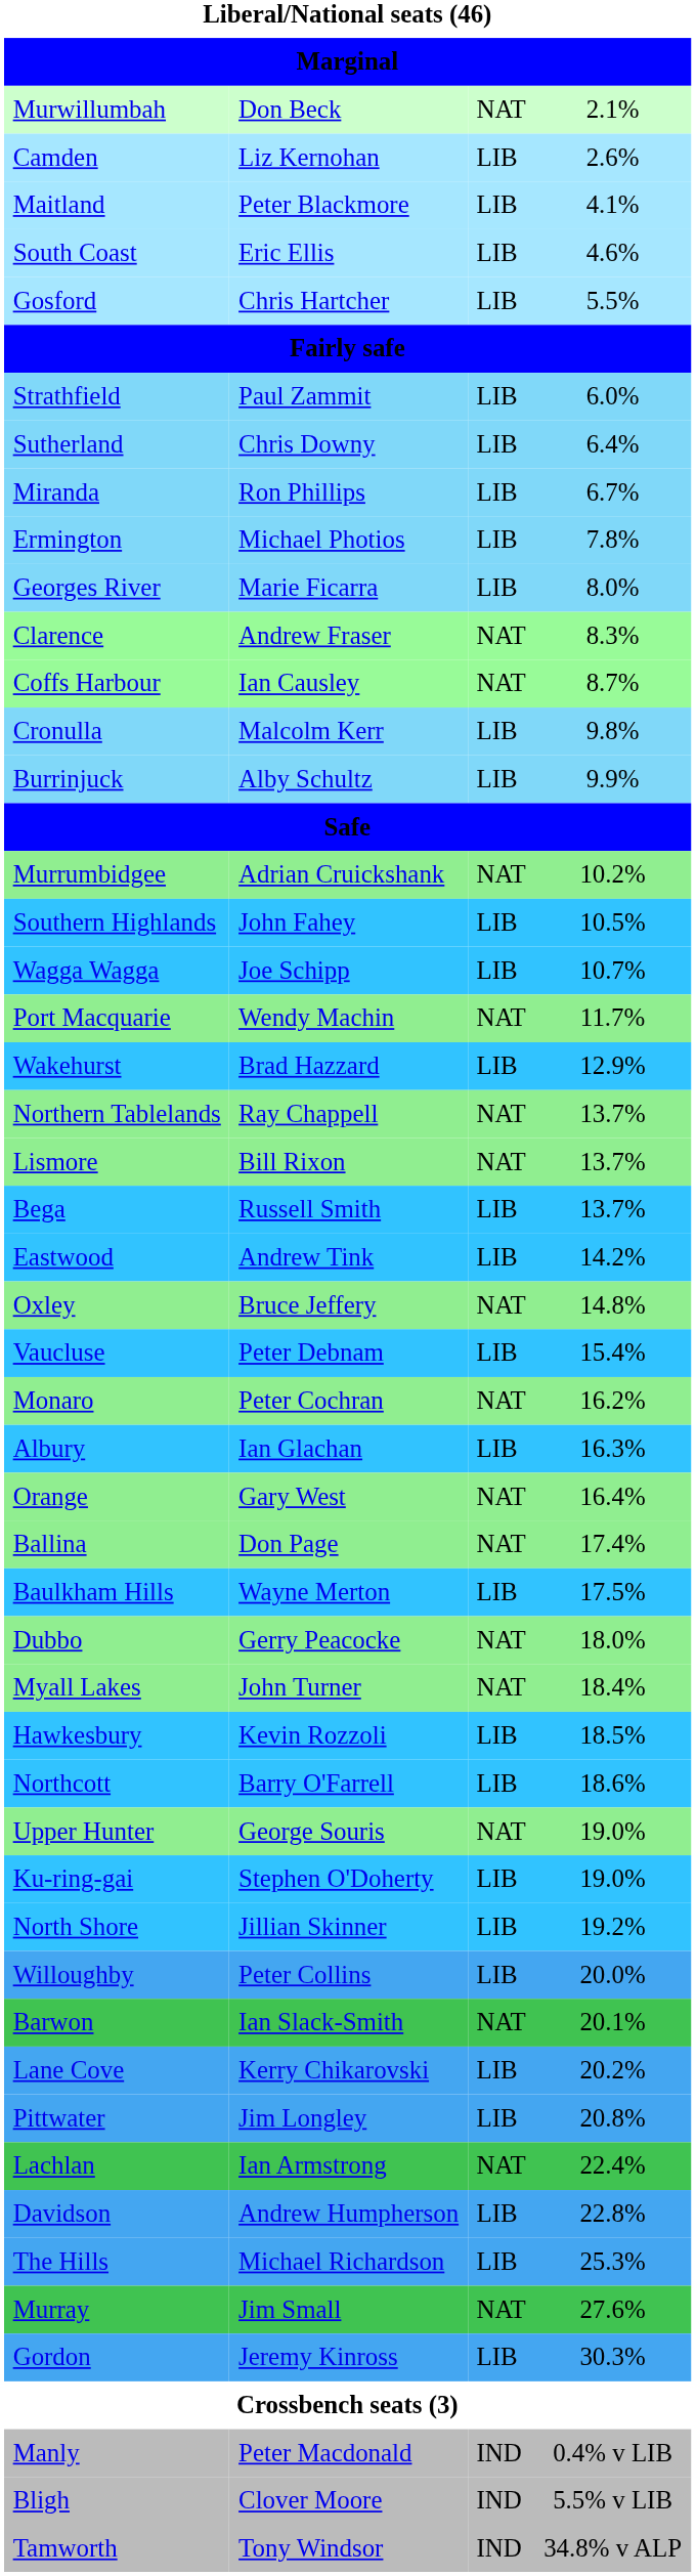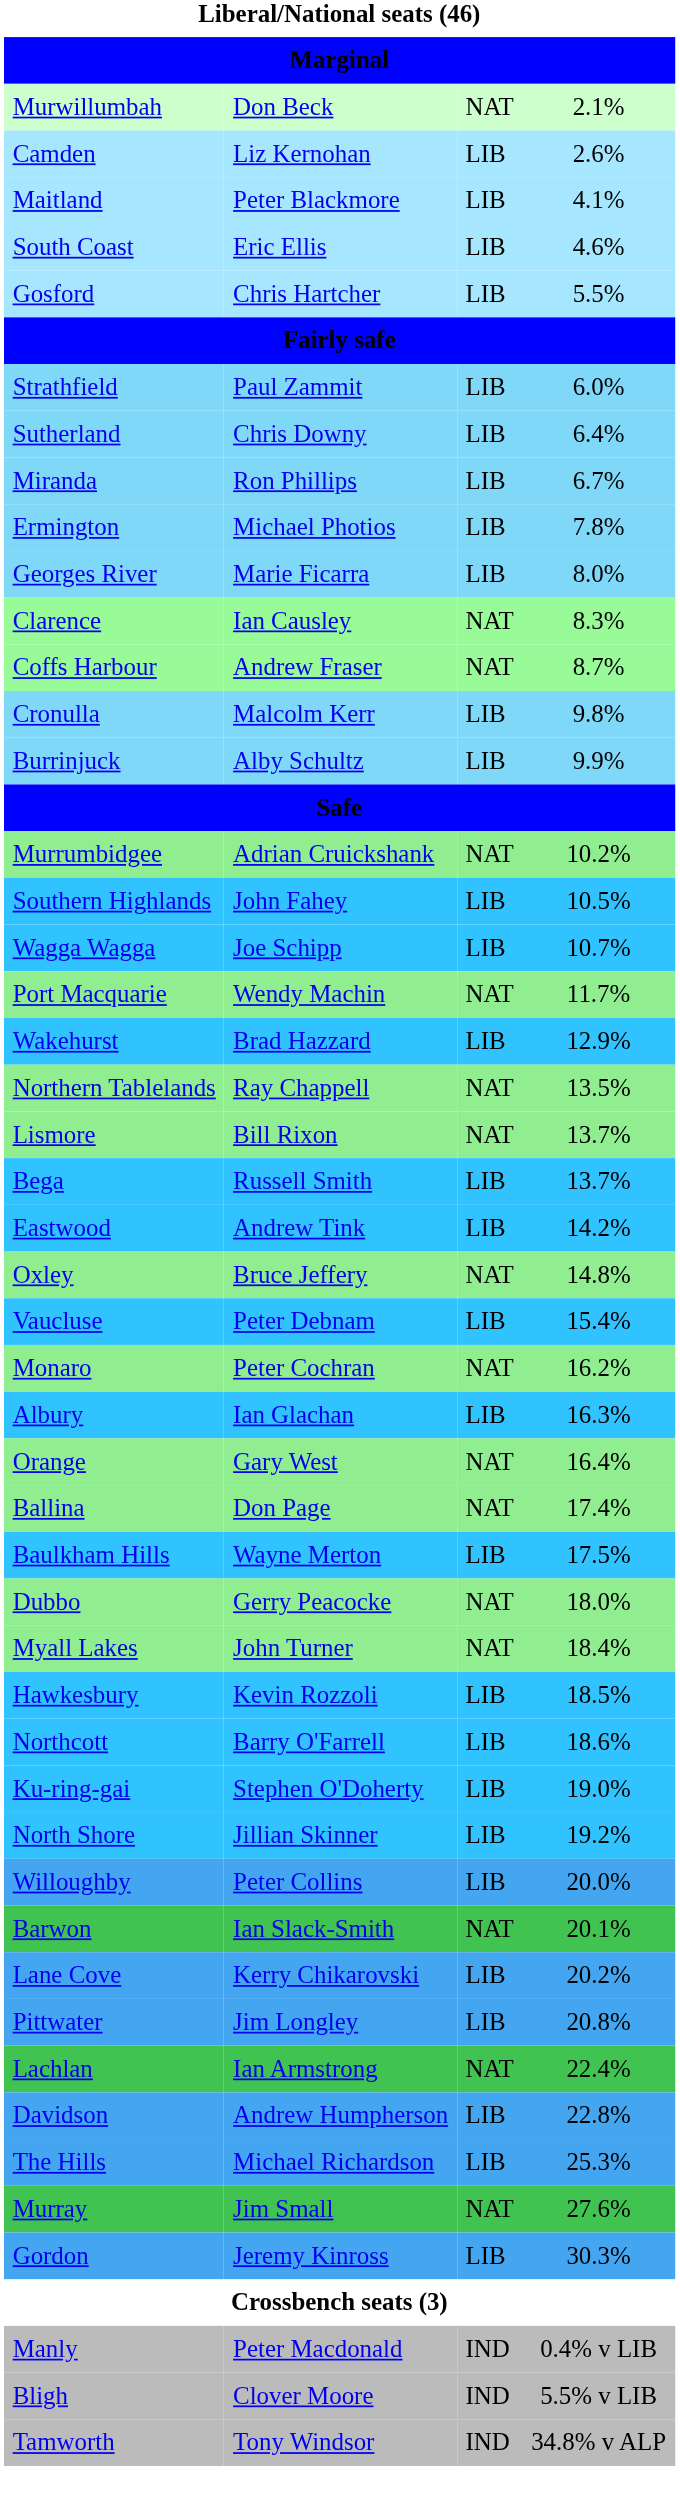Clarence | column 2: Andrew Fraser -> Ian Causley
Coffs Harbour | column 2: Ian Causley -> Andrew Fraser
Northern Tablelands | column 4: 13.7% -> 13.5%
- row: Upper Hunter | George Souris | NAT | 19.0%
